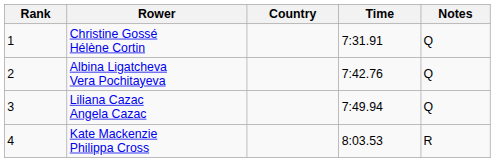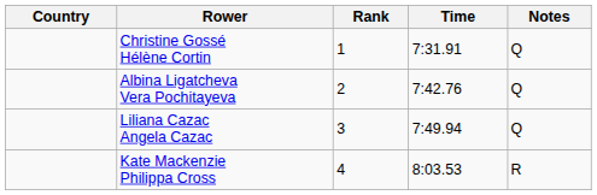columns swapped: Rank <-> Country
